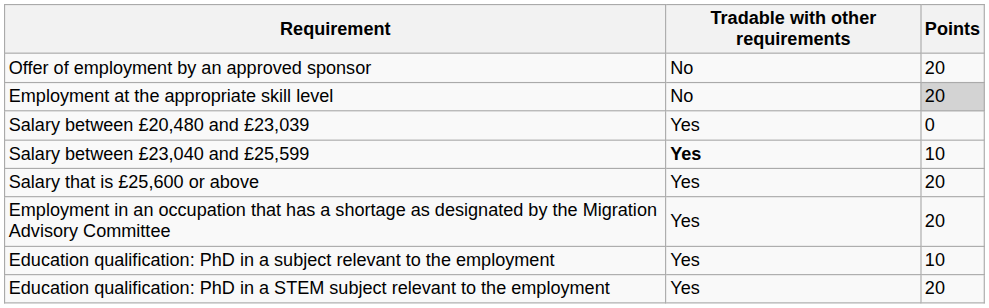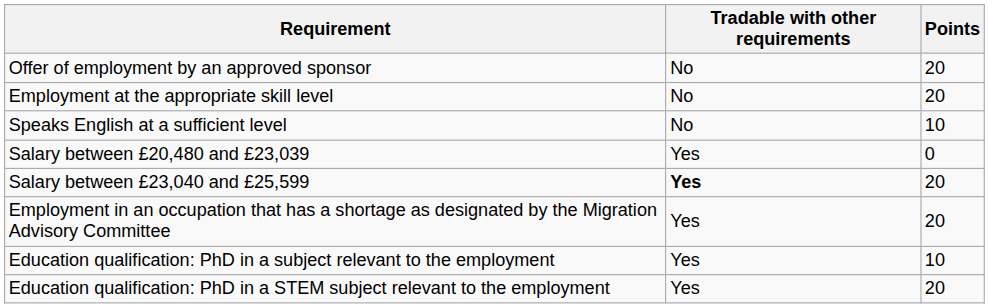Employment at the appropriate skill level | Points: lightgrey background -> no background
+ row: Speaks English at a sufficient level | No | 10
Salary between £23,040 and £25,599 | Points: 10 -> 20
- row: Salary that is £25,600 or above | Yes | 20
